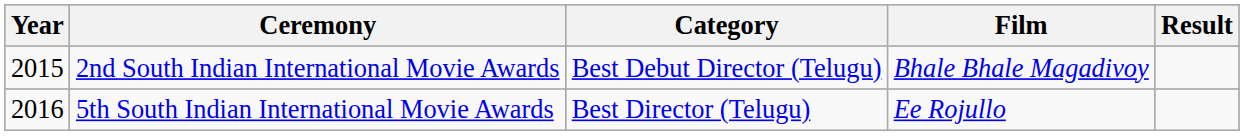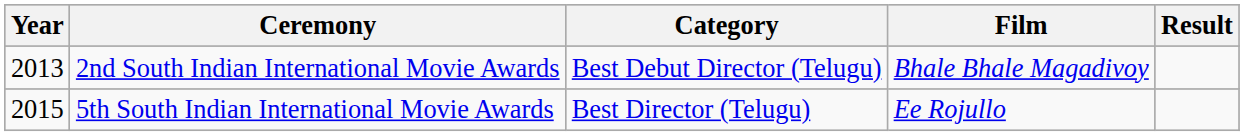2nd South Indian International Movie Awards | Year: 2015 -> 2013
5th South Indian International Movie Awards | Year: 2016 -> 2015
